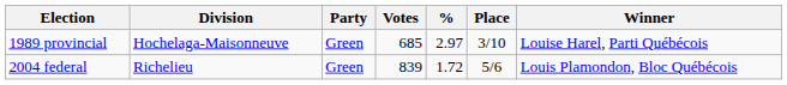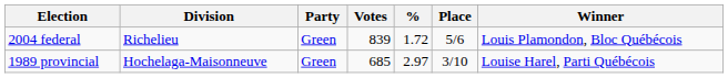rows swapped: 1989 provincial <-> 2004 federal
